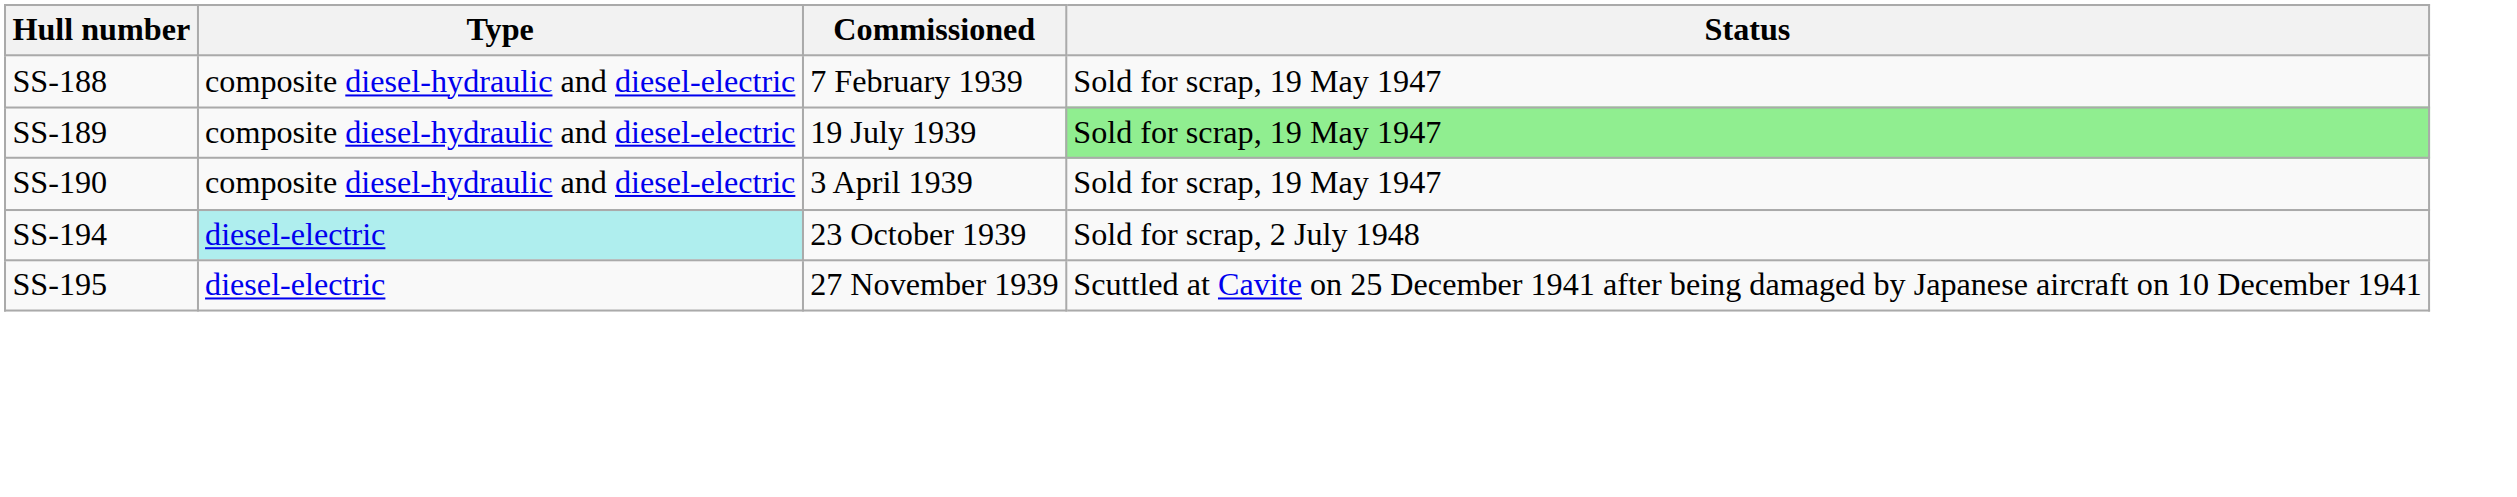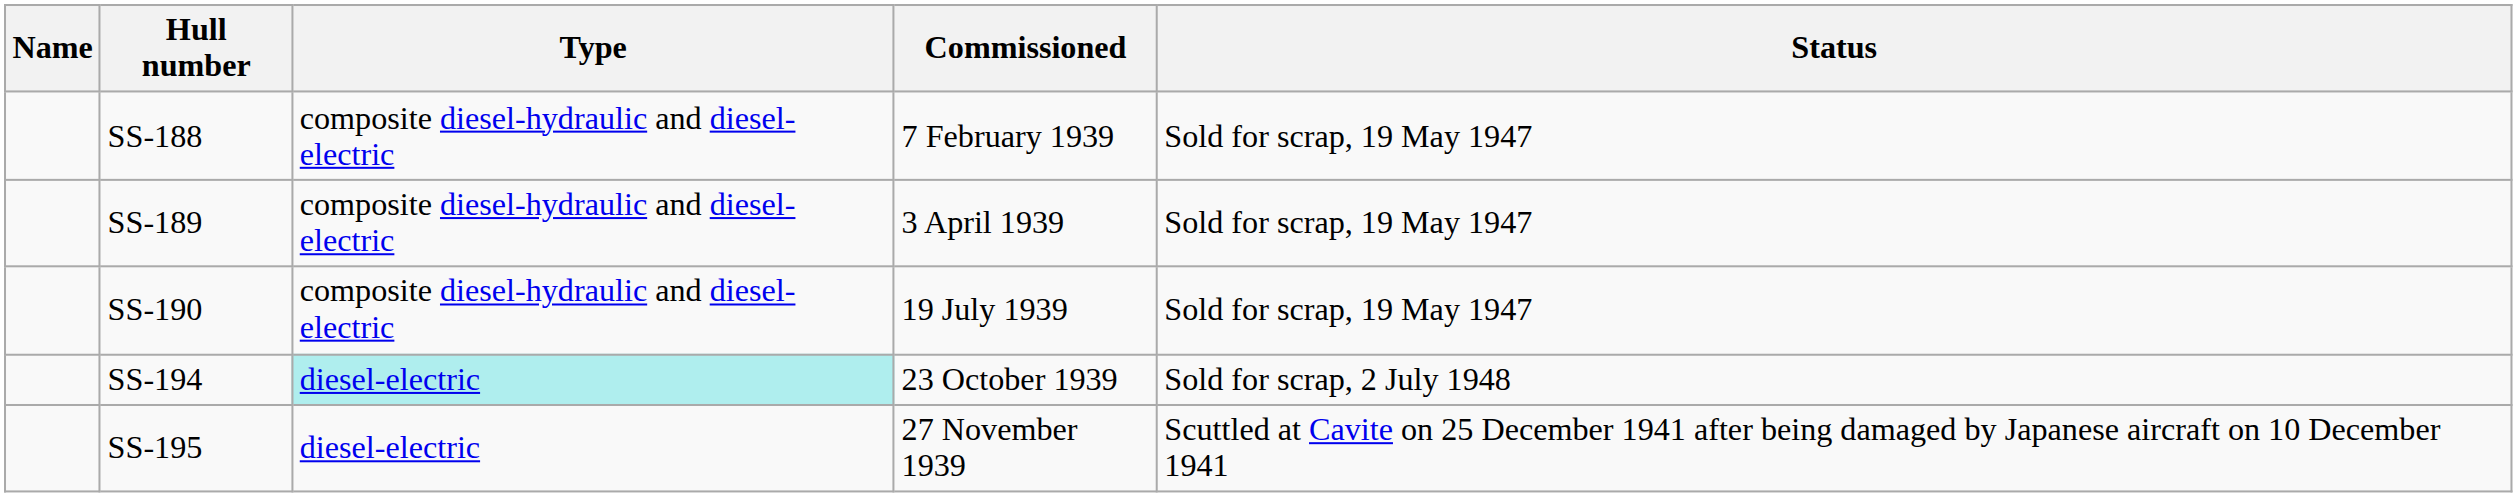+ column: Name
SS-189 | Commissioned: 19 July 1939 -> 3 April 1939
SS-189 | Status: lightgreen background -> no background
SS-190 | Commissioned: 3 April 1939 -> 19 July 1939
